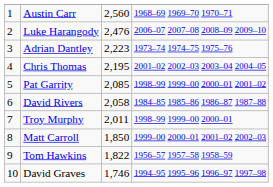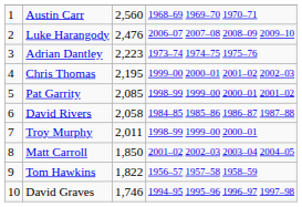Chris Thomas | column 4: 2001–02 2002–03 2003–04 2004–05 -> 1999–00 2000–01 2001–02 2002–03
Matt Carroll | column 4: 1999–00 2000–01 2001–02 2002–03 -> 2001–02 2002–03 2003–04 2004–05
